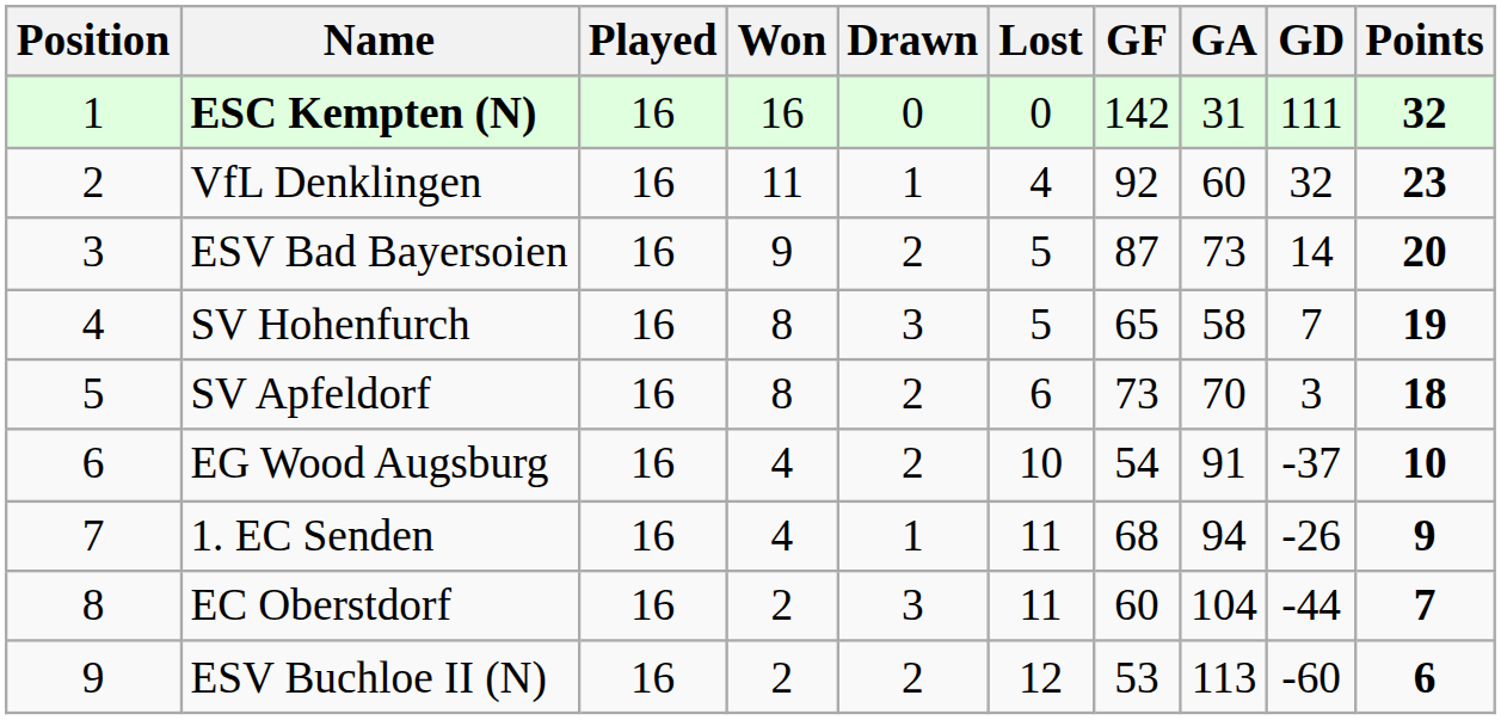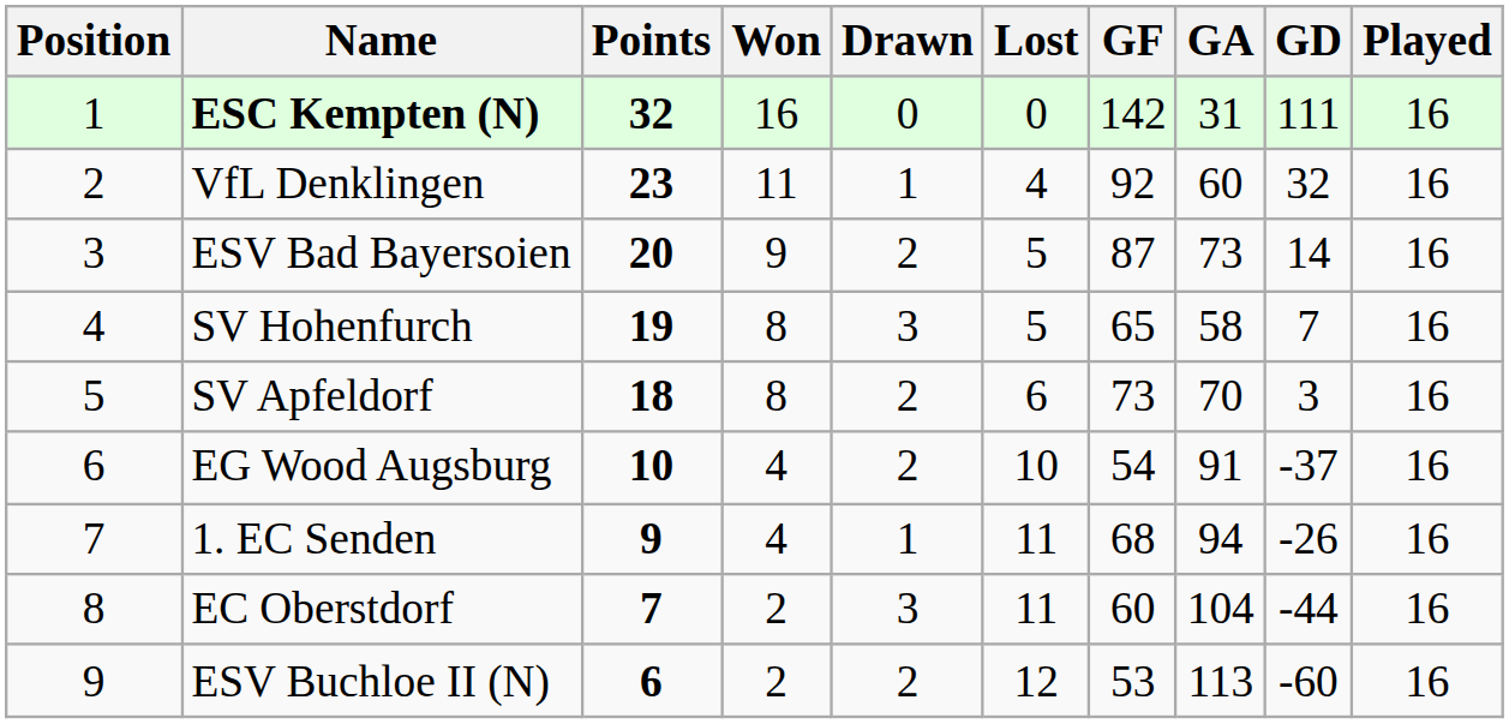columns swapped: Played <-> Points
